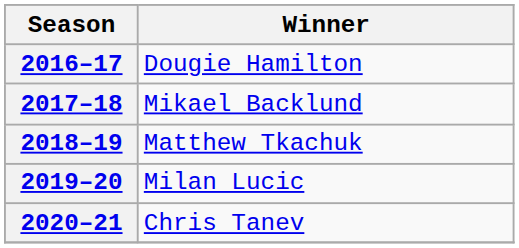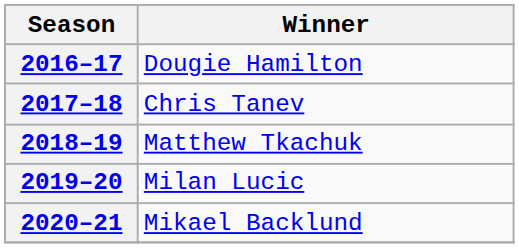2017–18 | Winner: Mikael Backlund -> Chris Tanev
2020–21 | Winner: Chris Tanev -> Mikael Backlund
